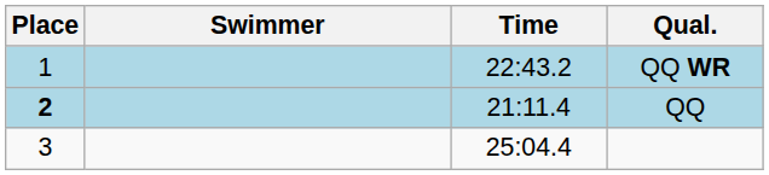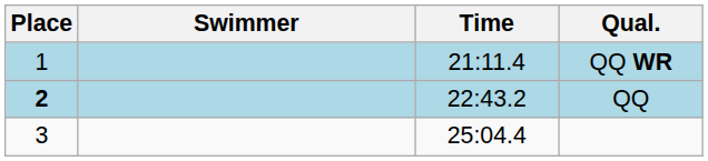QQ WR | Time: 22:43.2 -> 21:11.4
QQ | Time: 21:11.4 -> 22:43.2
